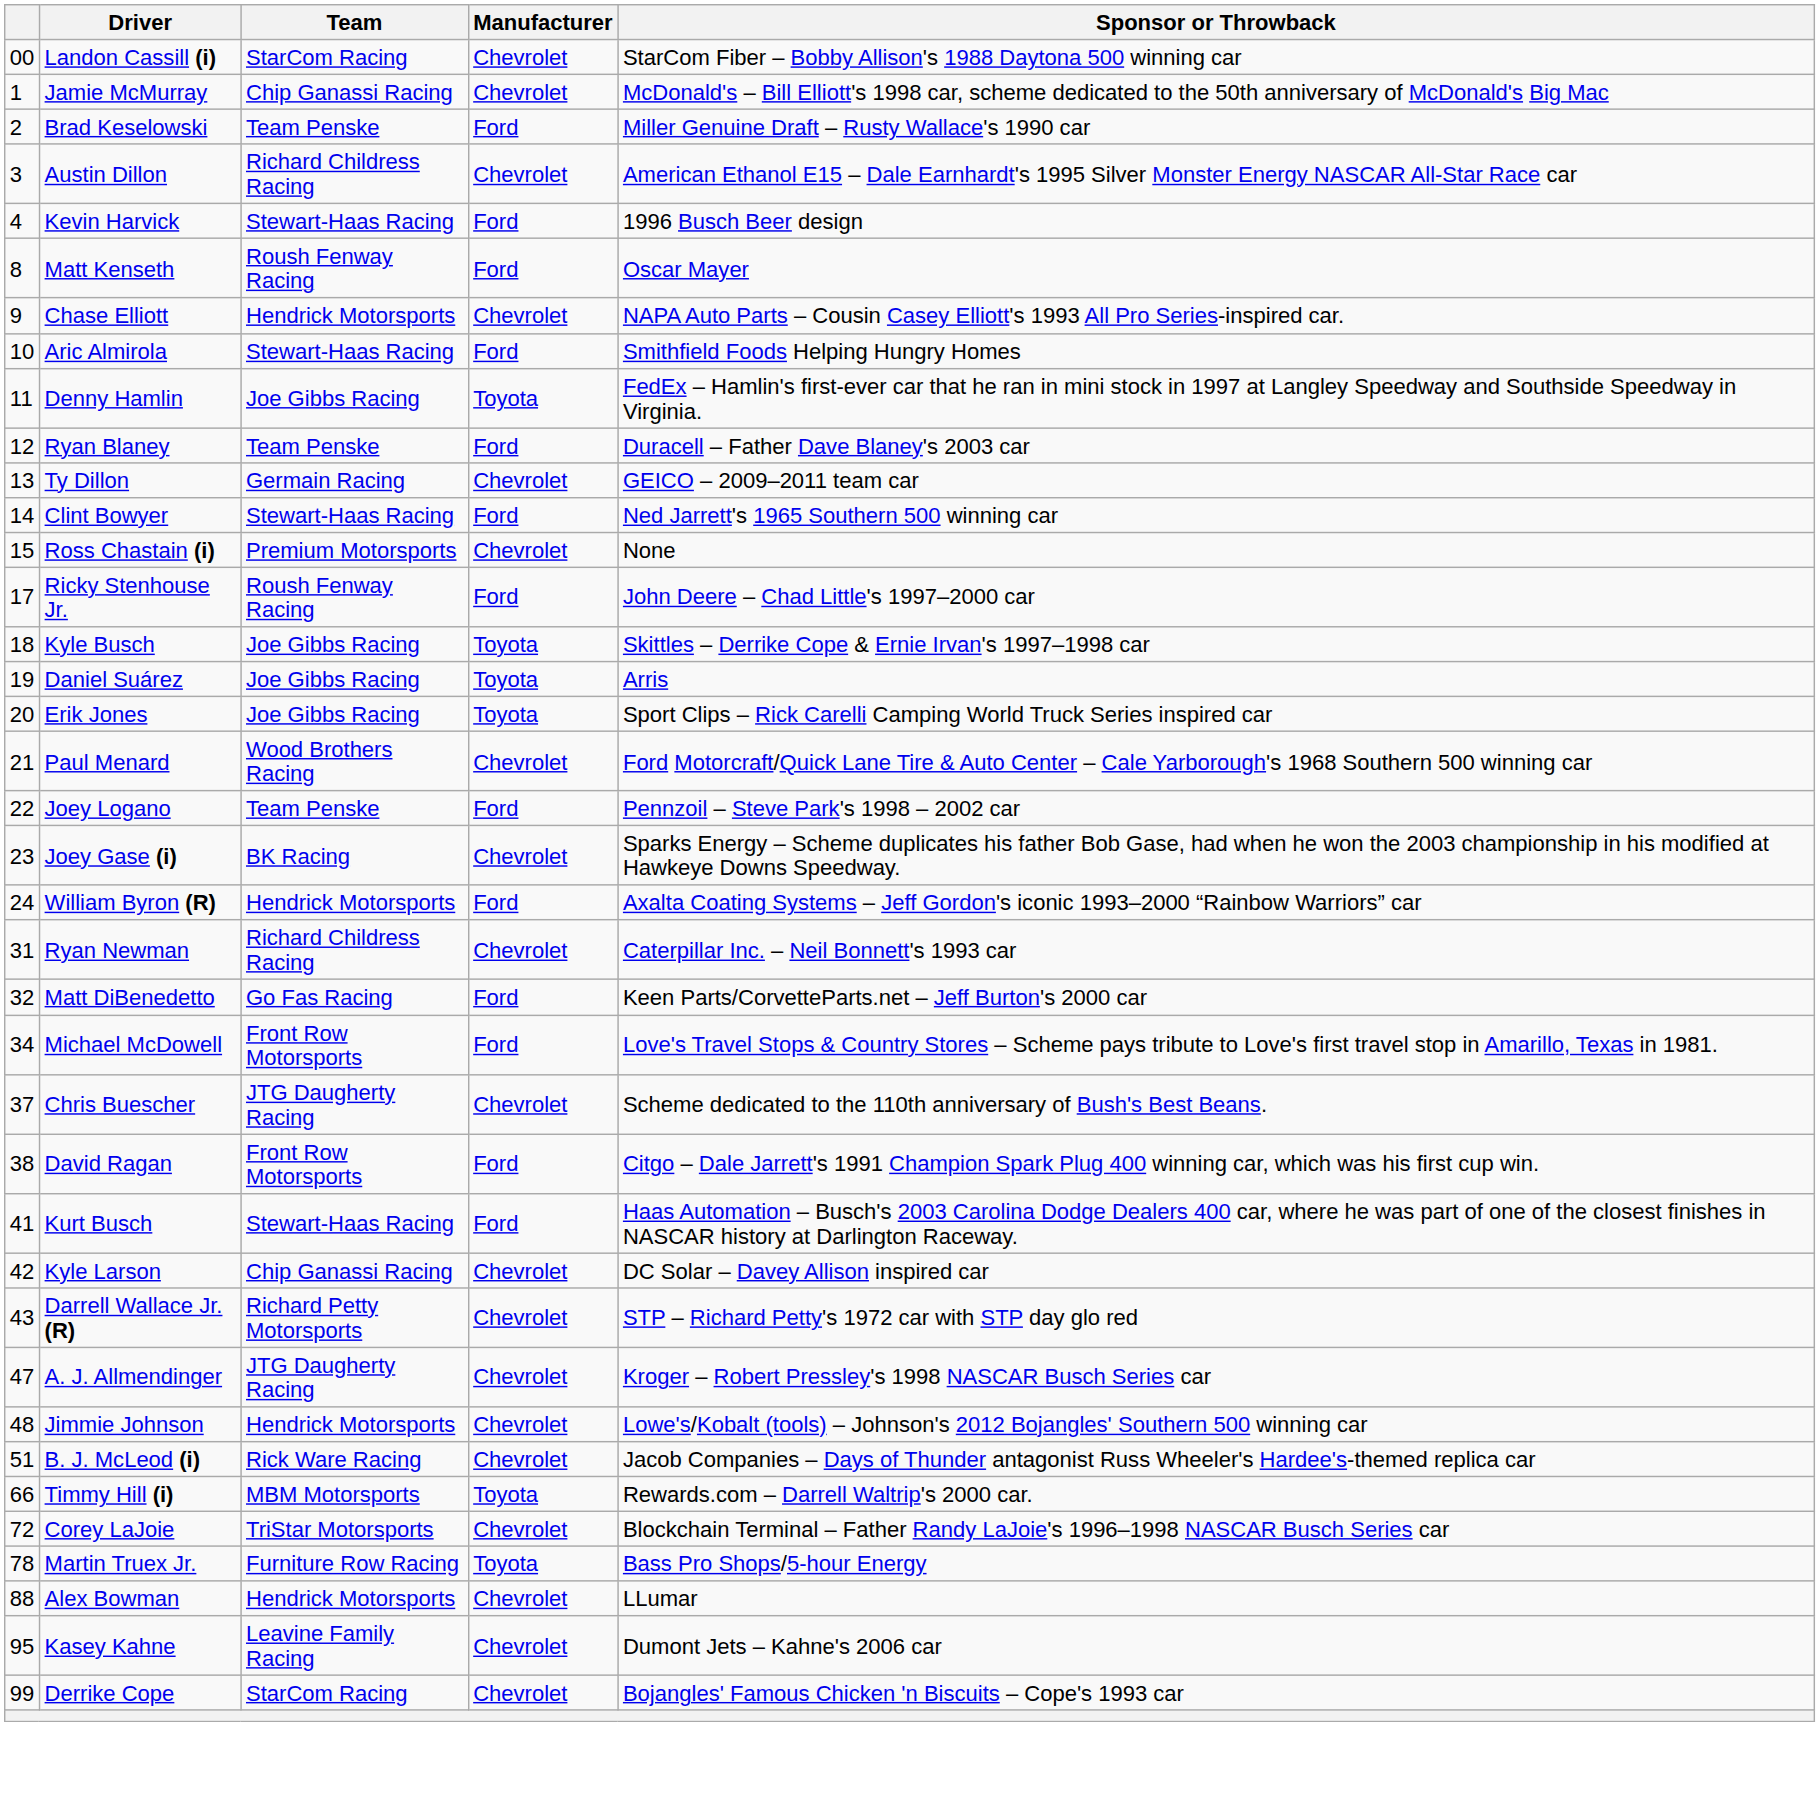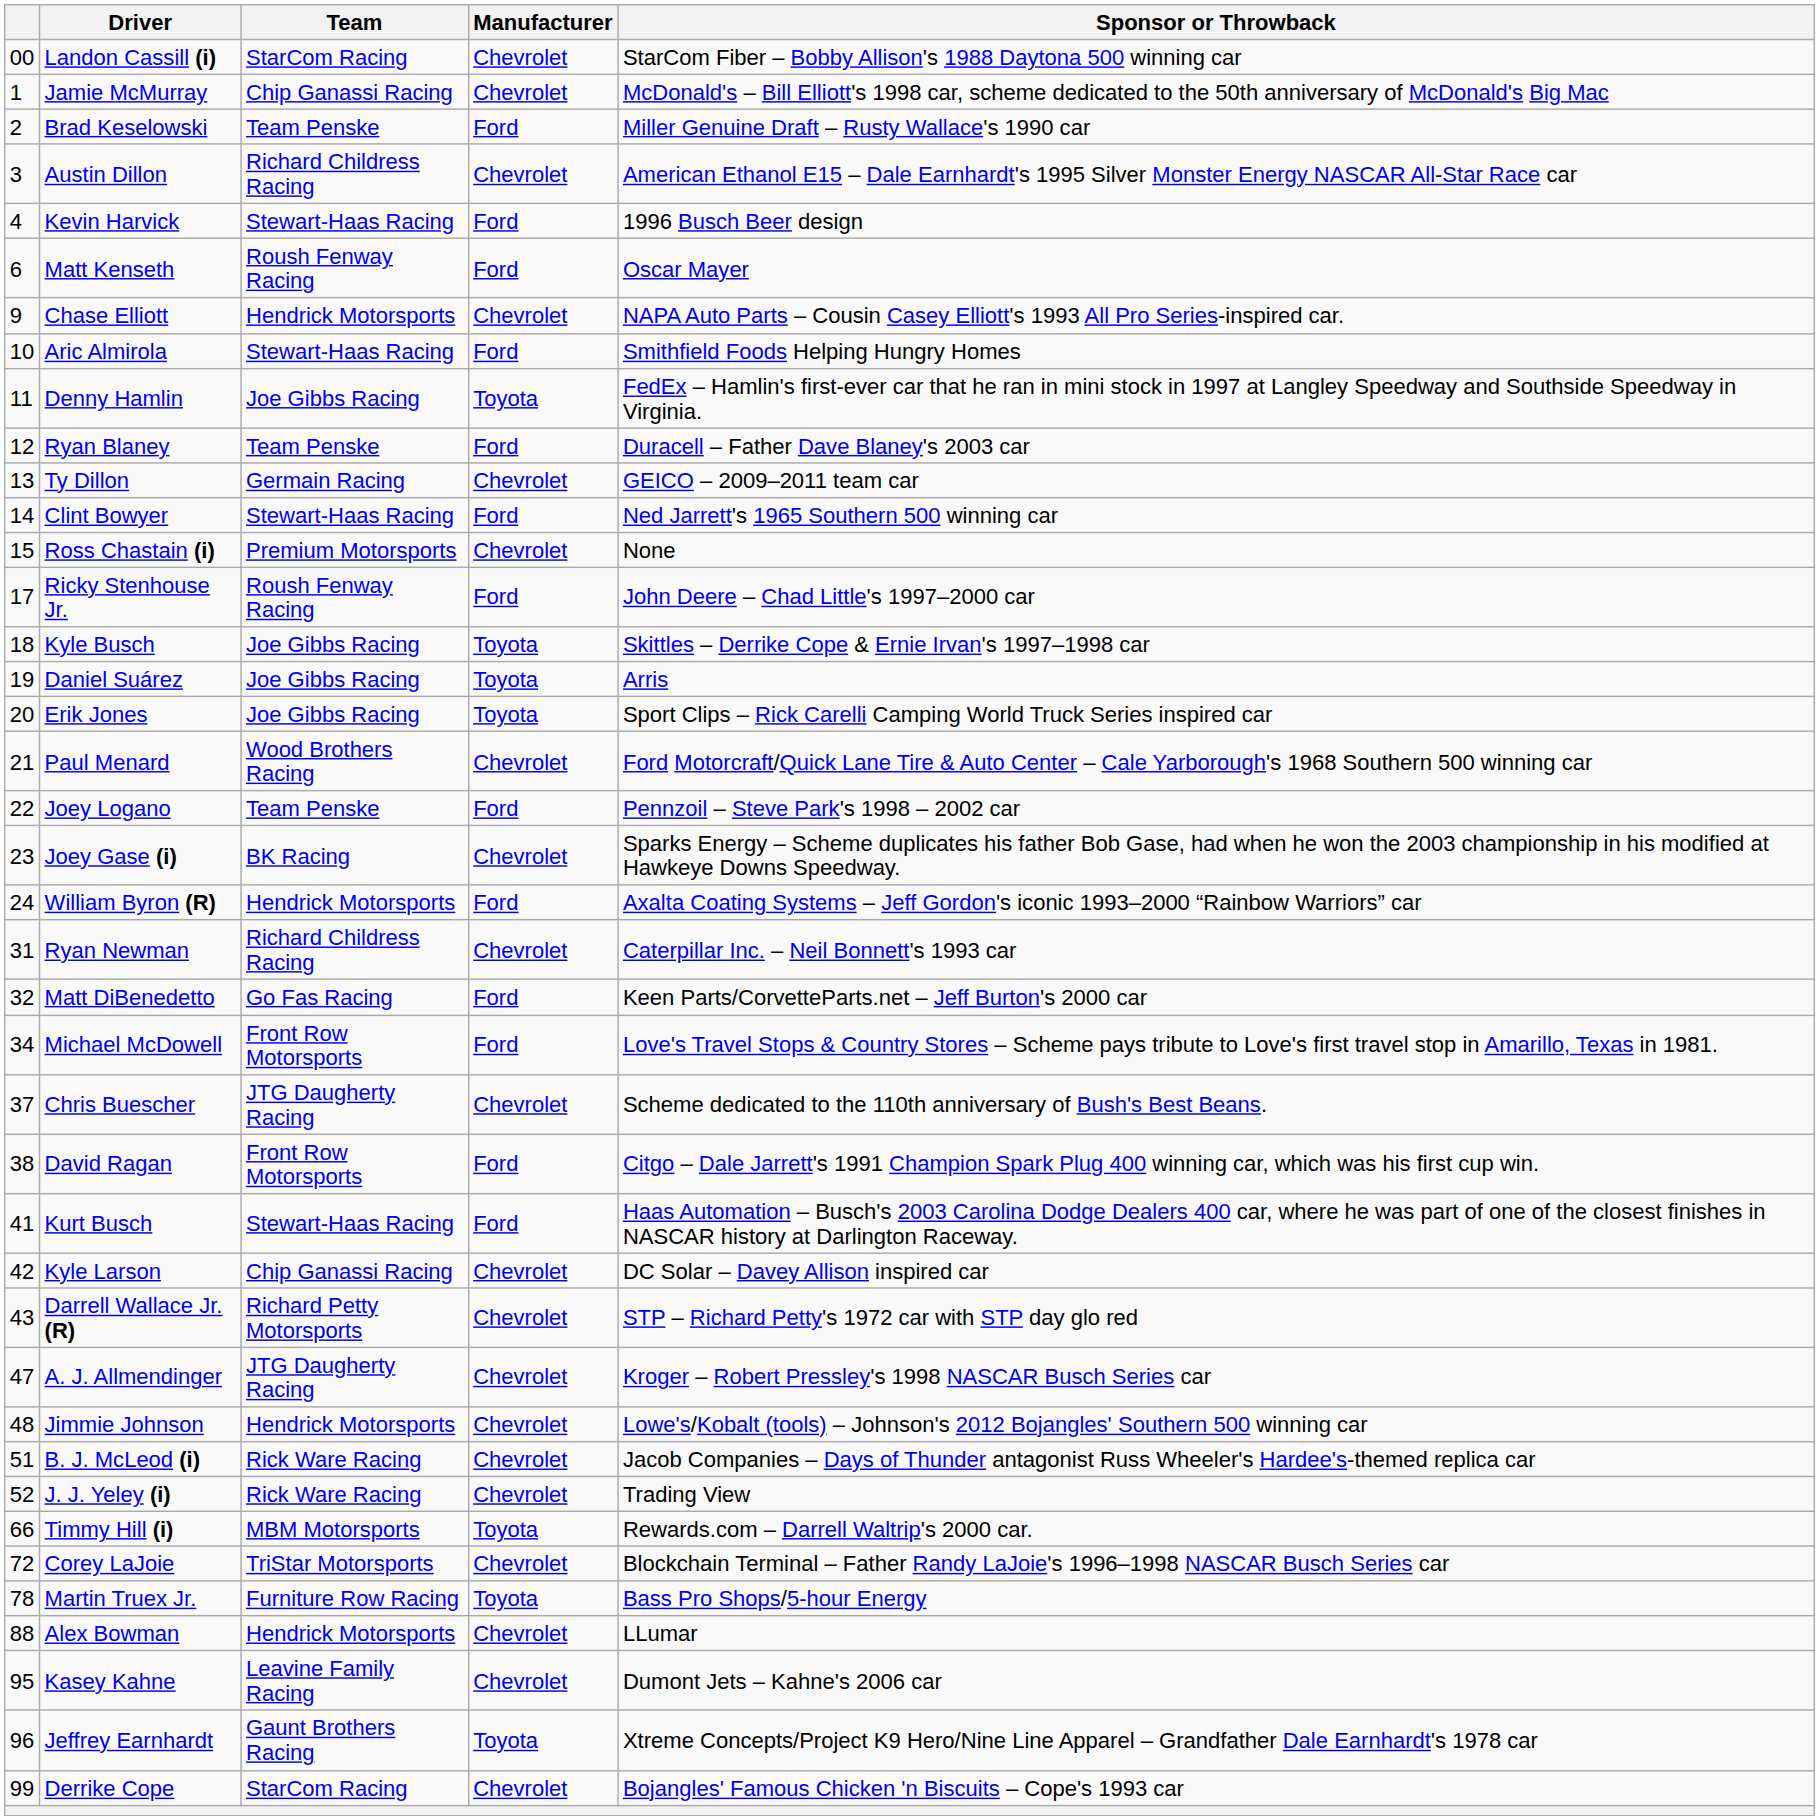Matt Kenseth | column 1: 8 -> 6
+ row: 52 | J. J. Yeley (i) | Rick Ware Racing | Chevrolet | Trading View
+ row: 96 | Jeffrey Earnhardt | Gaunt Brothers Racing | Toyota | Xtreme Concepts/Project K9 Hero/Nine Line Apparel – Grandfather Dale Earnhardt's 1978 car
